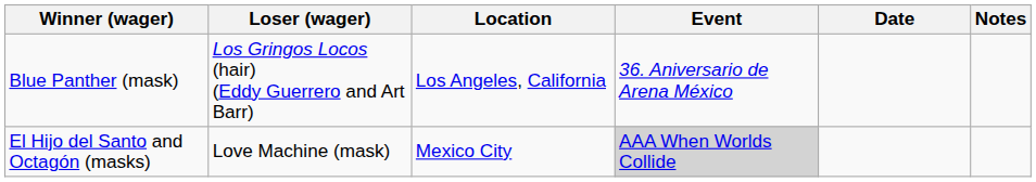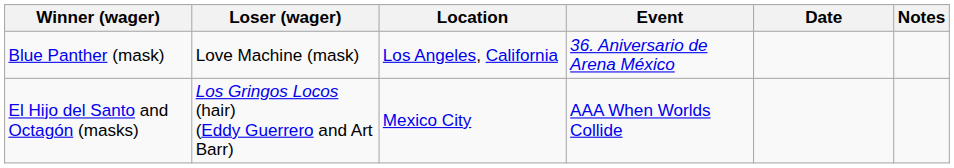Blue Panther (mask) | Loser (wager): Los Gringos Locos (hair) (Eddy Guerrero and Art Barr) -> Love Machine (mask)
El Hijo del Santo and Octagón (masks) | Loser (wager): Love Machine (mask) -> Los Gringos Locos (hair) (Eddy Guerrero and Art Barr)
El Hijo del Santo and Octagón (masks) | Event: lightgrey background -> no background
